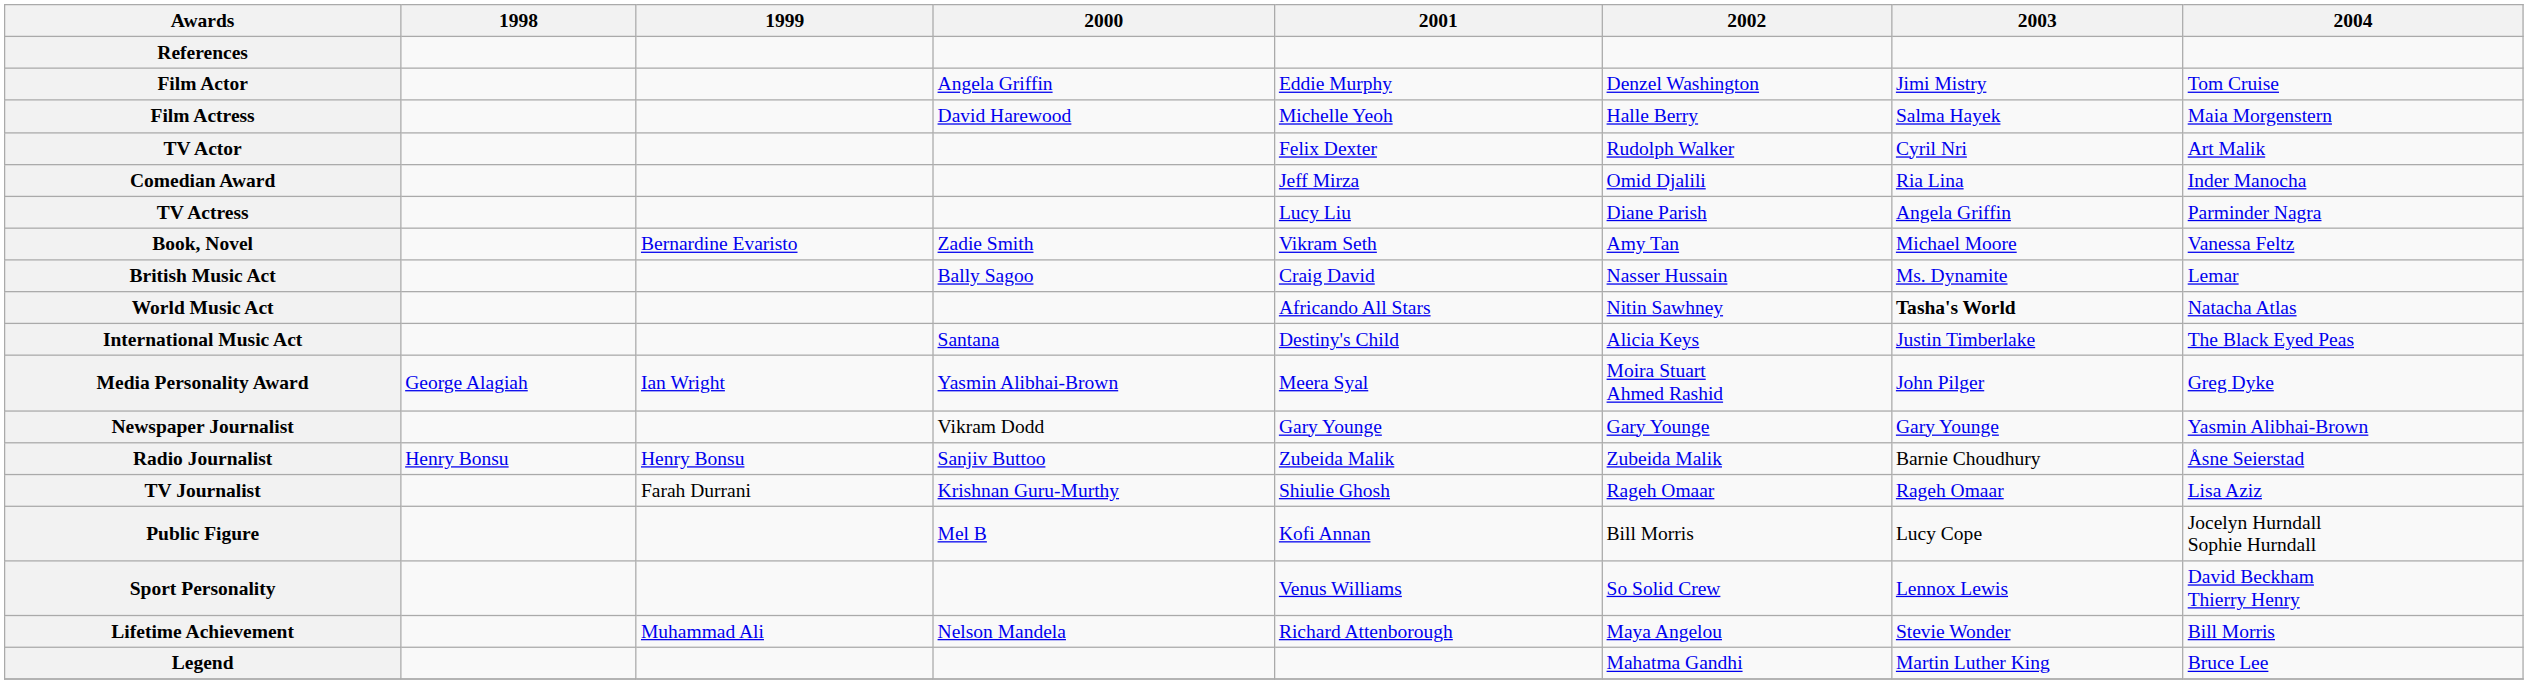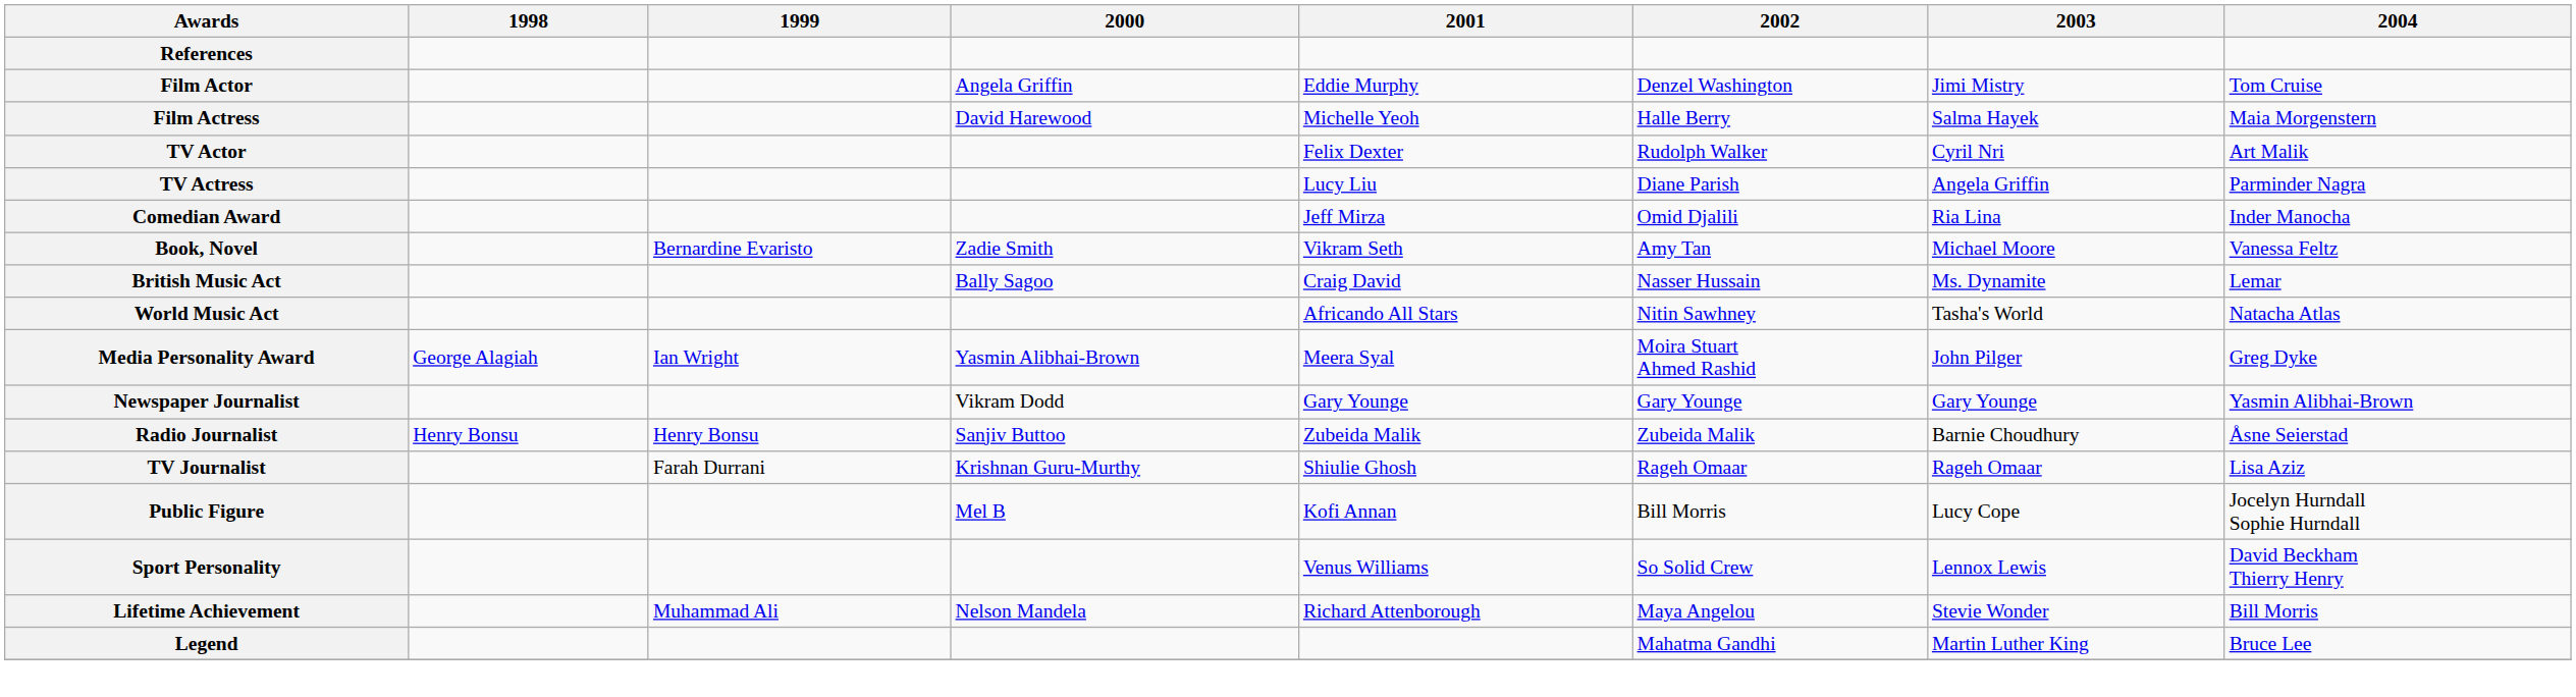rows swapped: TV Actress <-> Comedian Award
World Music Act | 2003: bold -> normal
- row: International Music Act | Santana | Destiny's Child | Alicia Keys | Justin Timberlake | The Black Eyed Peas
